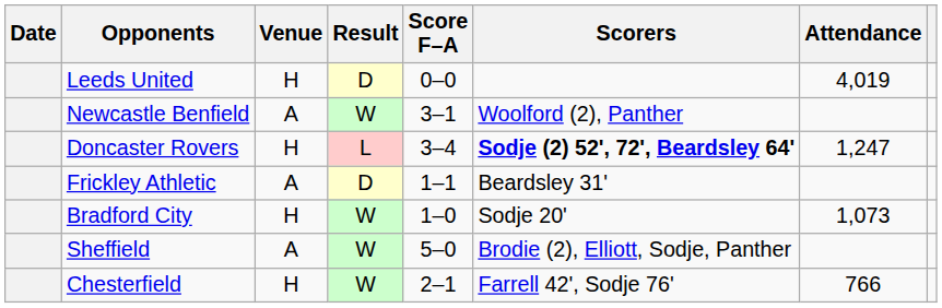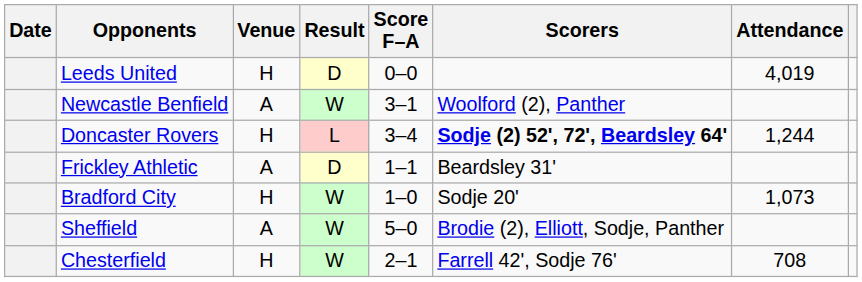Doncaster Rovers | Attendance: 1,247 -> 1,244
Chesterfield | Attendance: 766 -> 708
